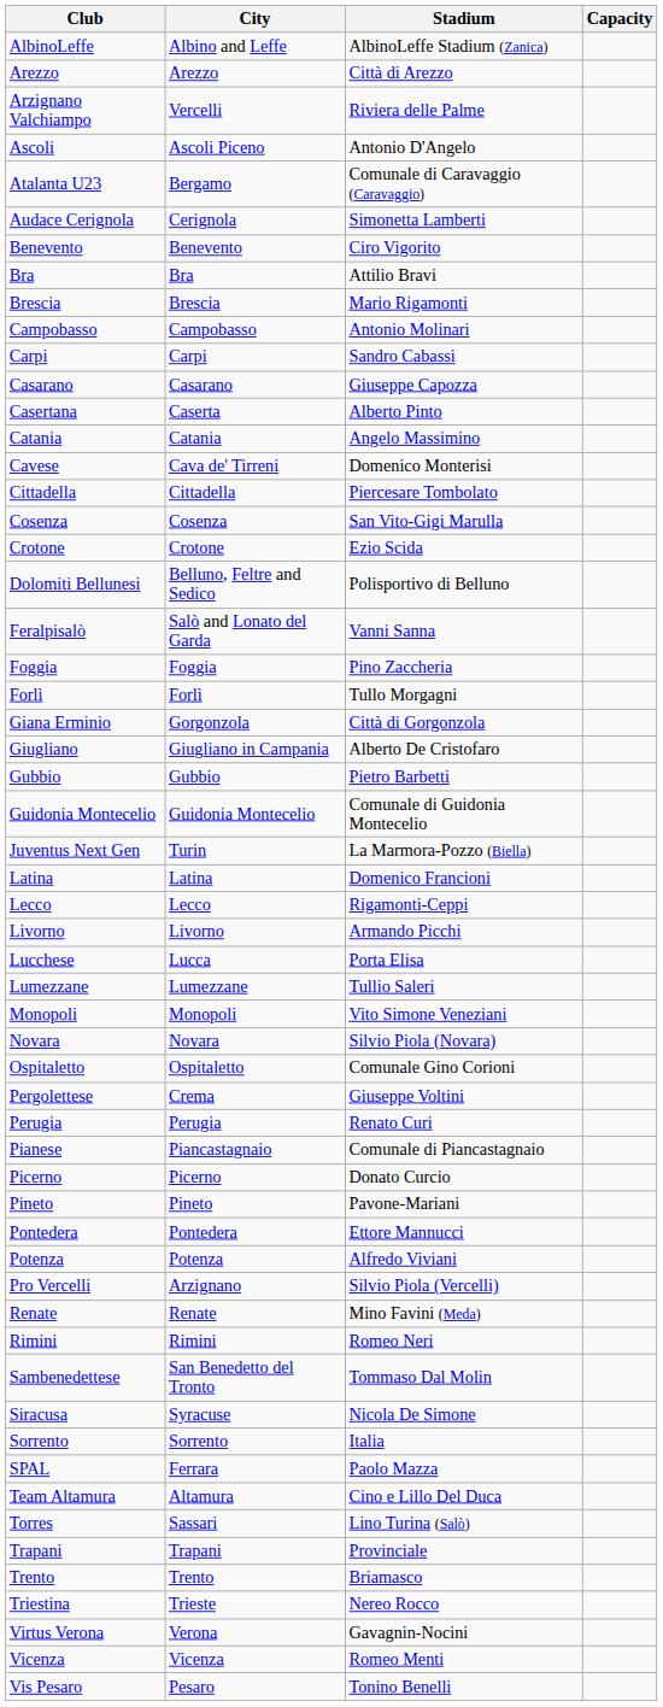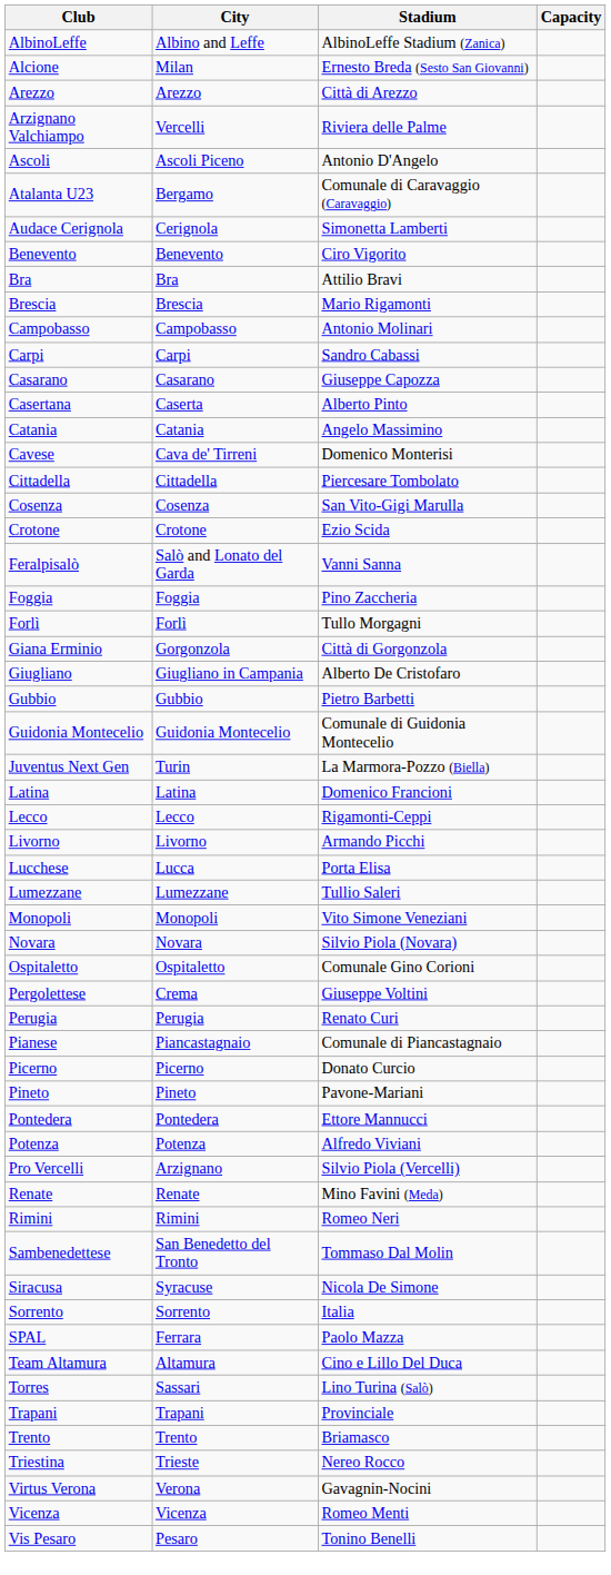+ row: Alcione | Milan | Ernesto Breda (Sesto San Giovanni)
- row: Dolomiti Bellunesi | Belluno, Feltre and Sedico | Polisportivo di Belluno
